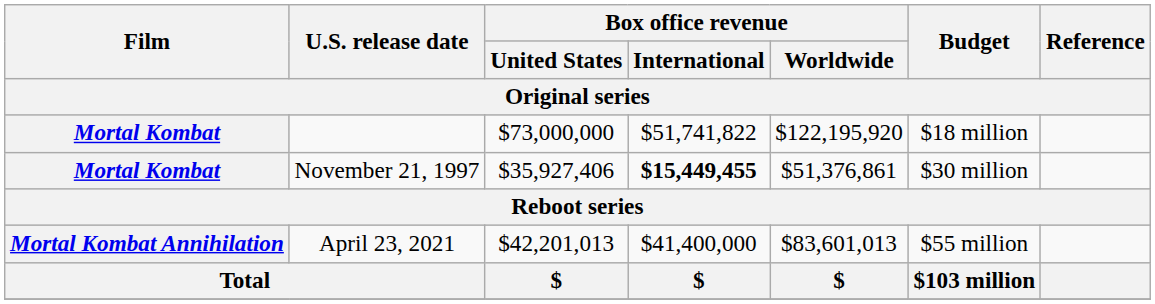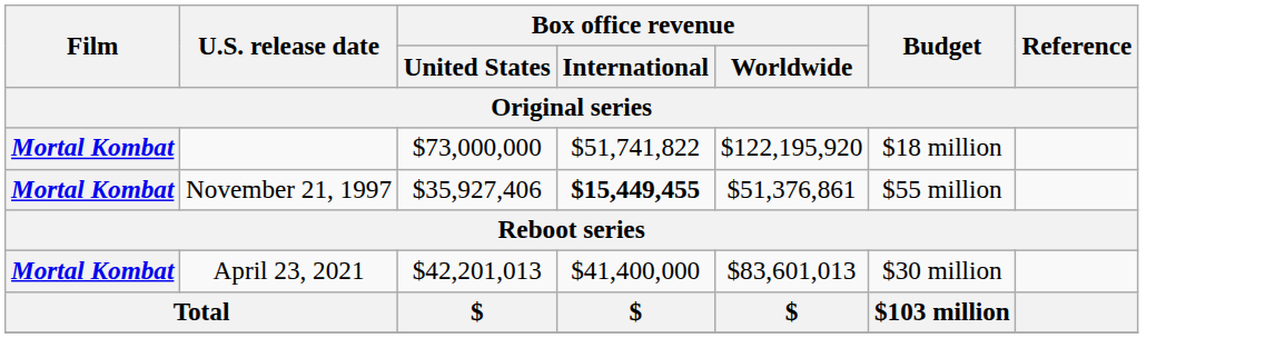November 21, 1997 | Budget: $30 million -> $55 million
April 23, 2021 | Film: Mortal Kombat Annihilation -> Mortal Kombat
April 23, 2021 | Budget: $55 million -> $30 million
